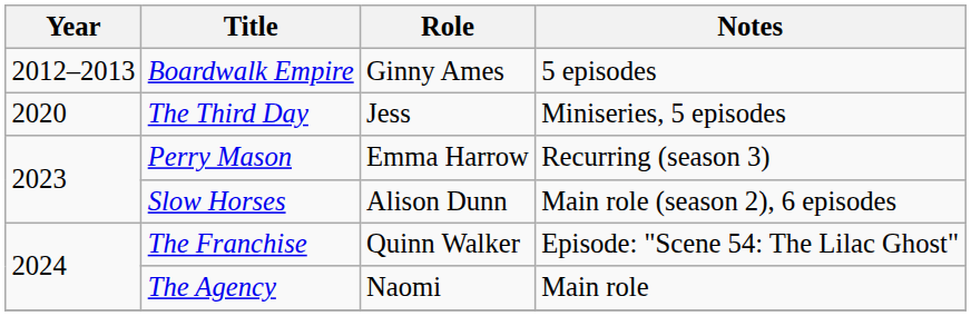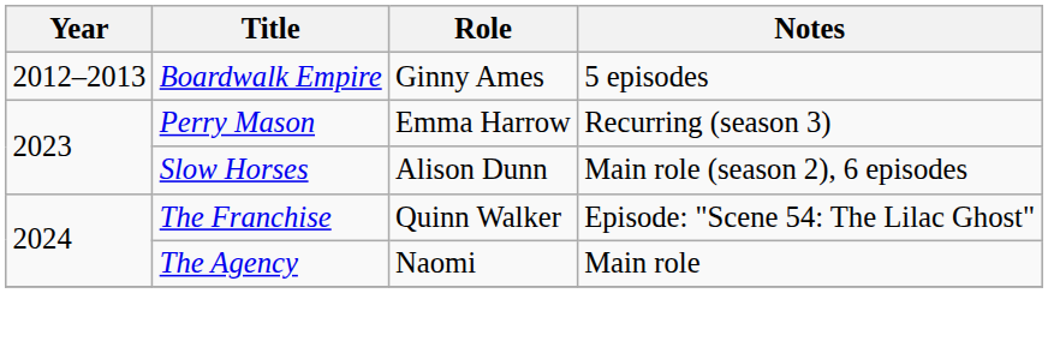- row: 2020 | The Third Day | Jess | Miniseries, 5 episodes
